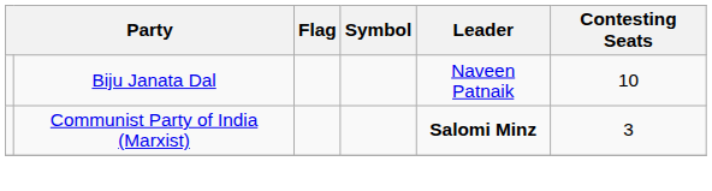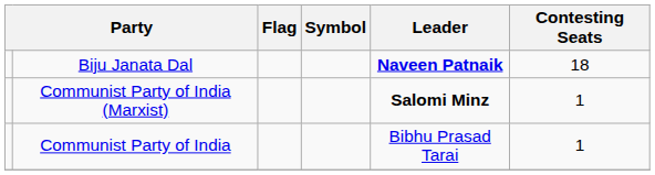Biju Janata Dal | Leader: normal -> bold
Biju Janata Dal | Contesting Seats: 10 -> 18
Communist Party of India (Marxist) | Contesting Seats: 3 -> 1
+ row: Communist Party of India | Bibhu Prasad Tarai | 1
